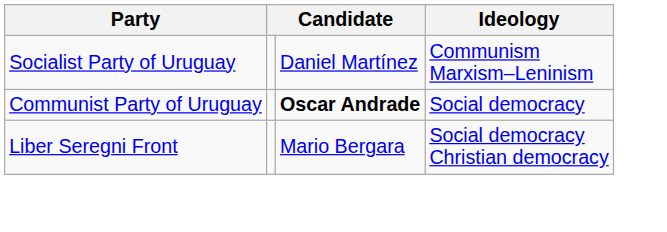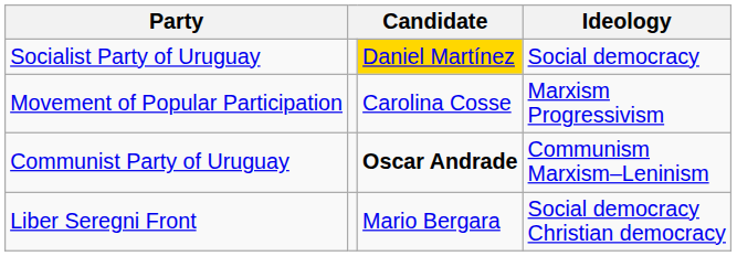Socialist Party of Uruguay | column 3: no background -> gold background
Socialist Party of Uruguay | Ideology: Communism Marxism–Leninism -> Social democracy
+ row: Movement of Popular Participation | Carolina Cosse | Marxism Progressivism
Communist Party of Uruguay | Ideology: Social democracy -> Communism Marxism–Leninism
